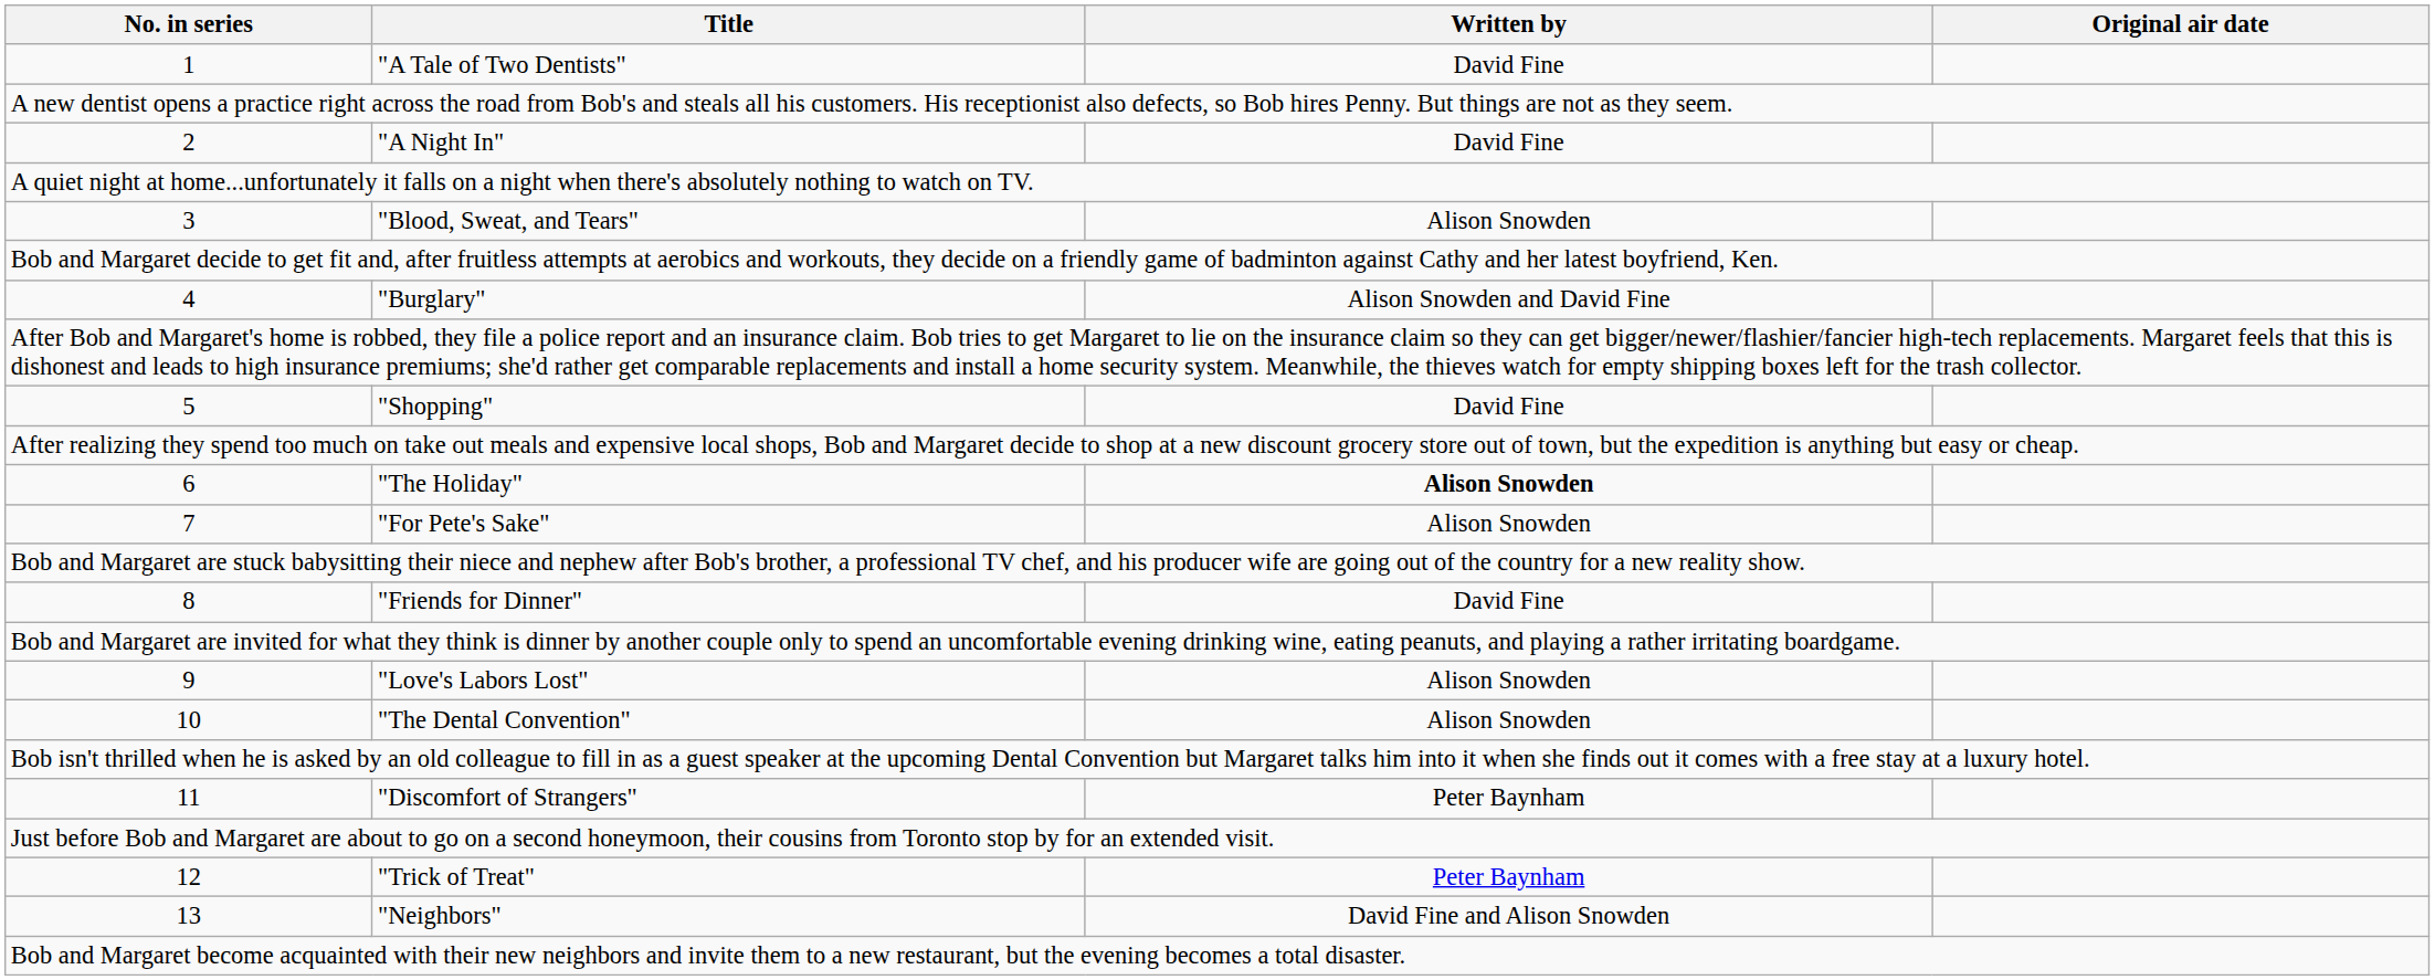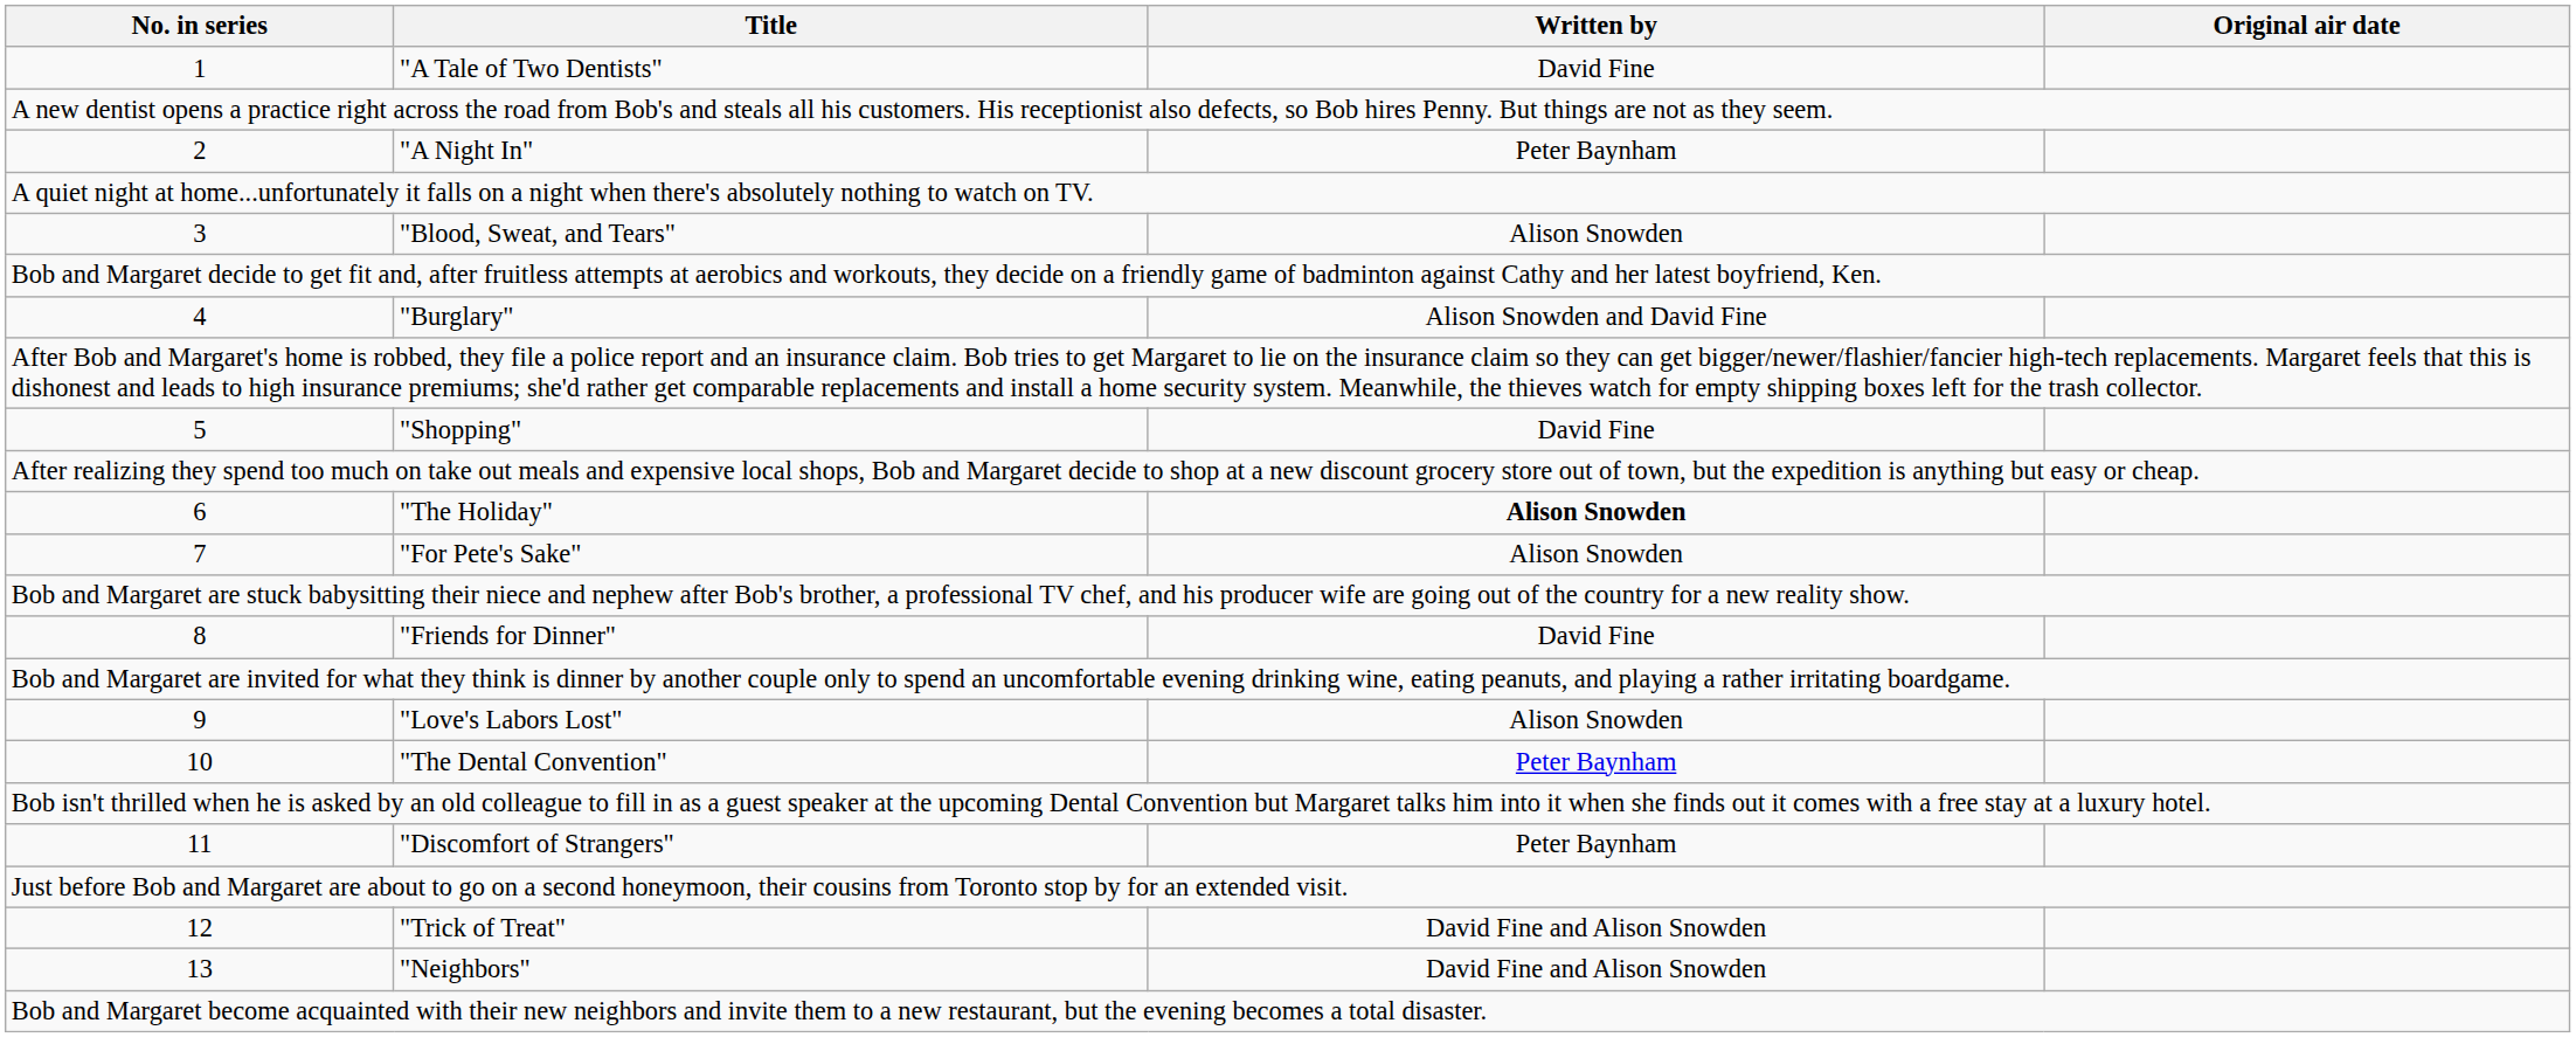"A Night In" | Written by: David Fine -> Peter Baynham
"The Dental Convention" | Written by: Alison Snowden -> Peter Baynham
"Trick of Treat" | Written by: Peter Baynham -> David Fine and Alison Snowden
